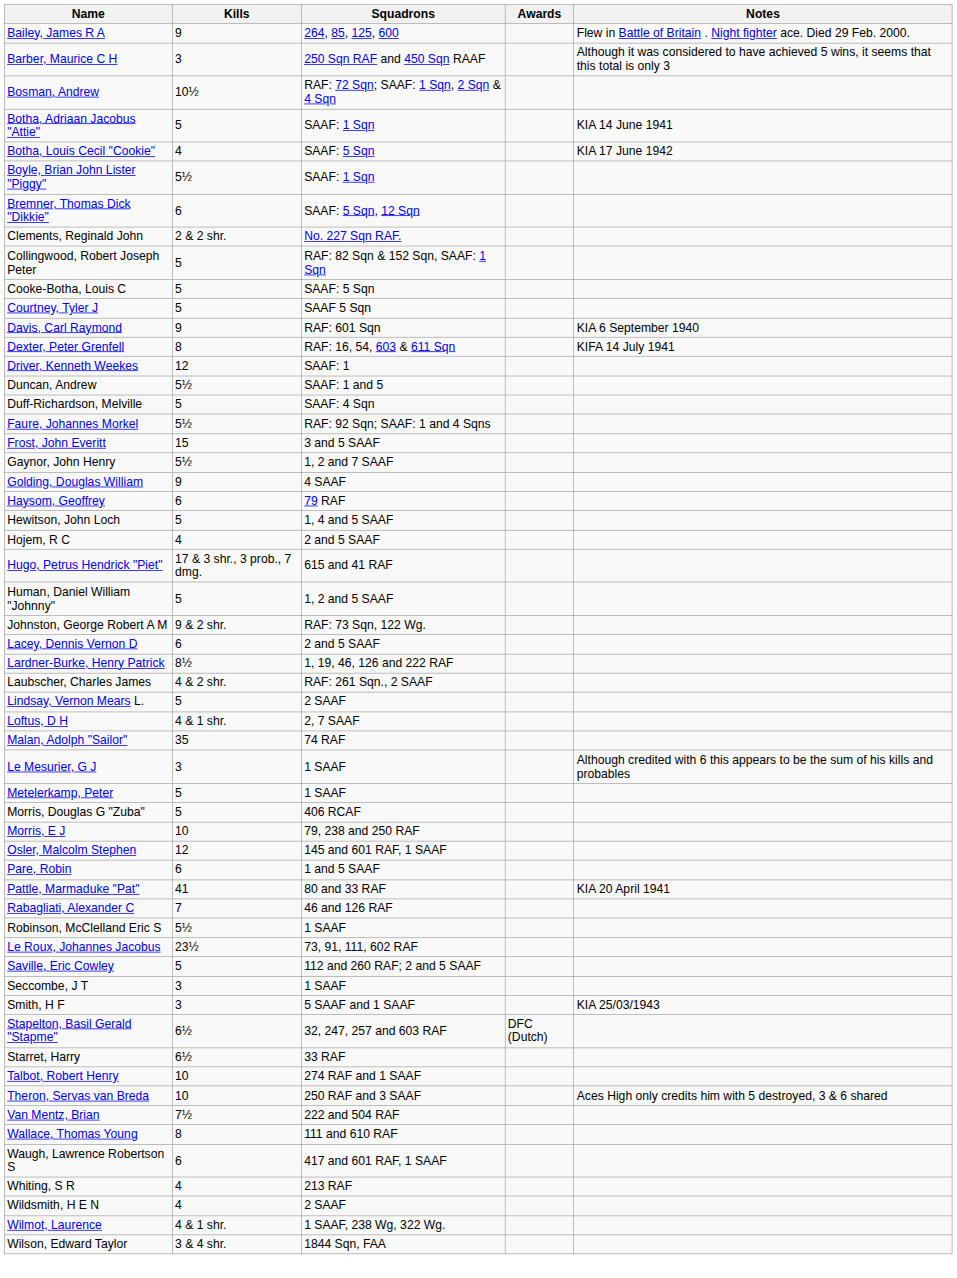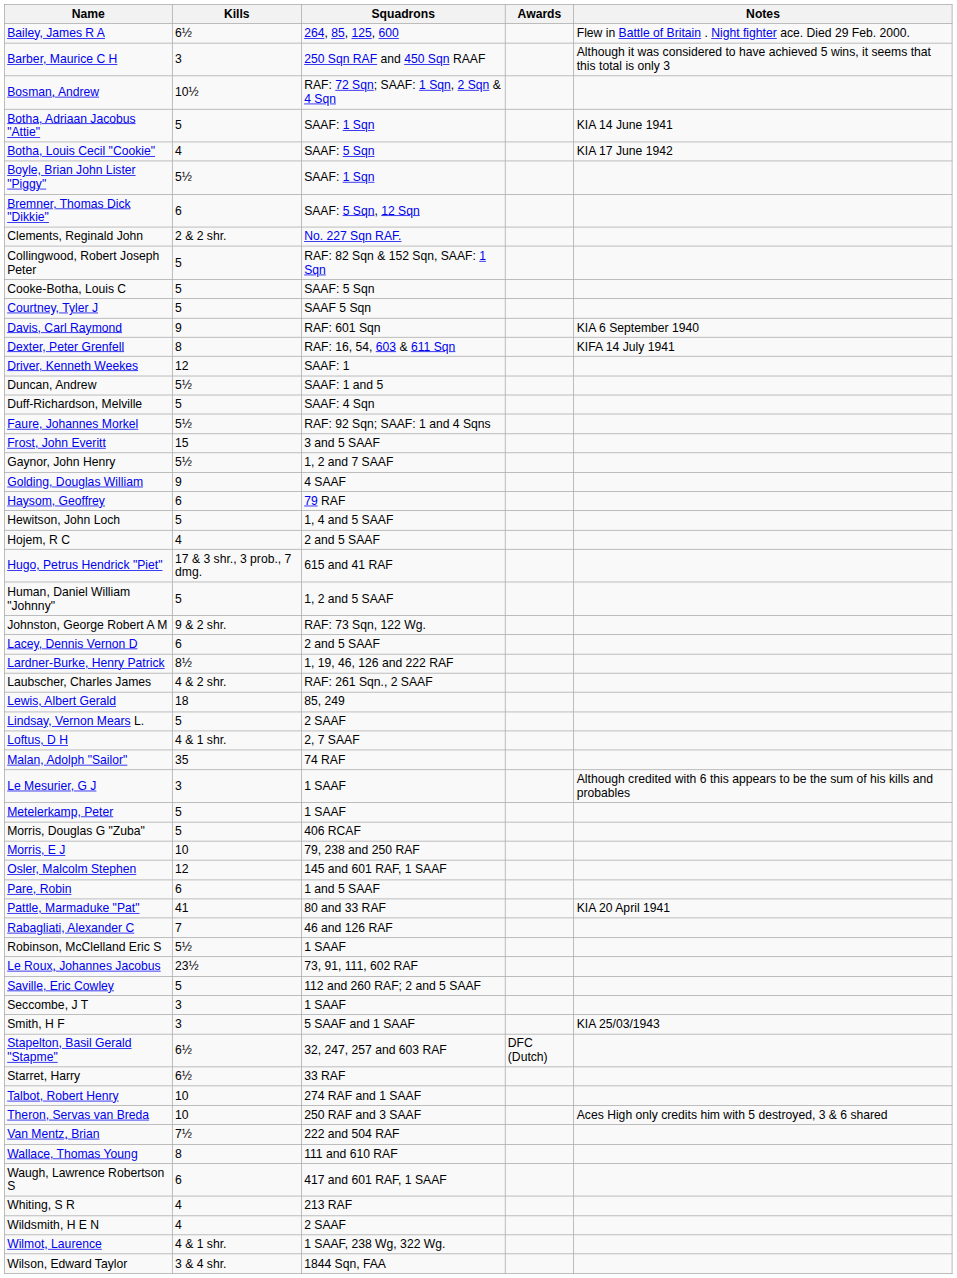Bailey, James R A | Kills: 9 -> 6½
+ row: Lewis, Albert Gerald | 18 | 85, 249
